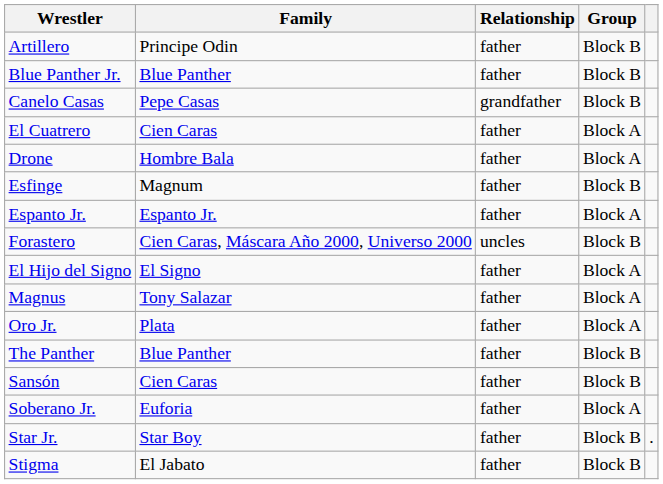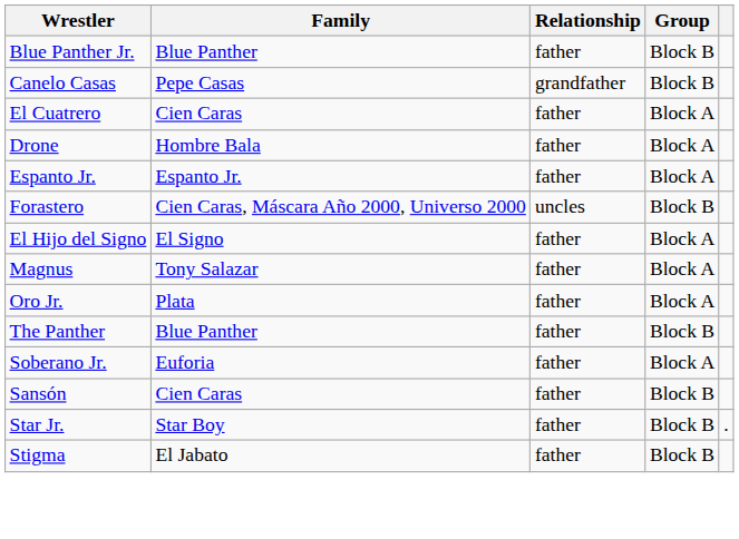- row: Artillero | Principe Odin | father | Block B
- row: Esfinge | Magnum | father | Block B
rows swapped: Sansón <-> Soberano Jr.
